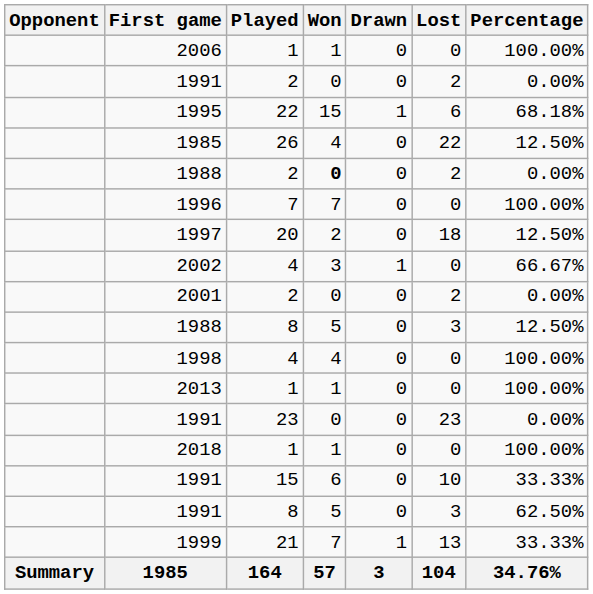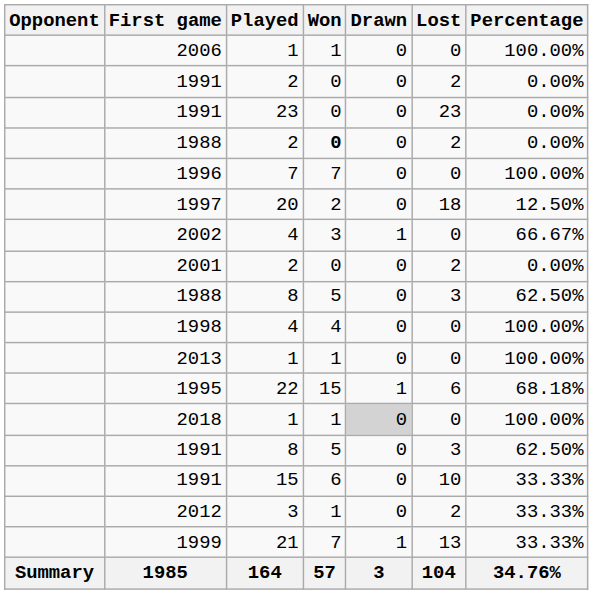rows swapped: 1991 / 23 <-> 1995
- row: 1985 | 26 | 4 | 0 | 22 | 12.50%
1988 / 8 | Percentage: 12.50% -> 62.50%
2018 | Drawn: no background -> lightgrey background
rows swapped: 1991 / 15 <-> 1991 / 8
+ row: 2012 | 3 | 1 | 0 | 2 | 33.33%
